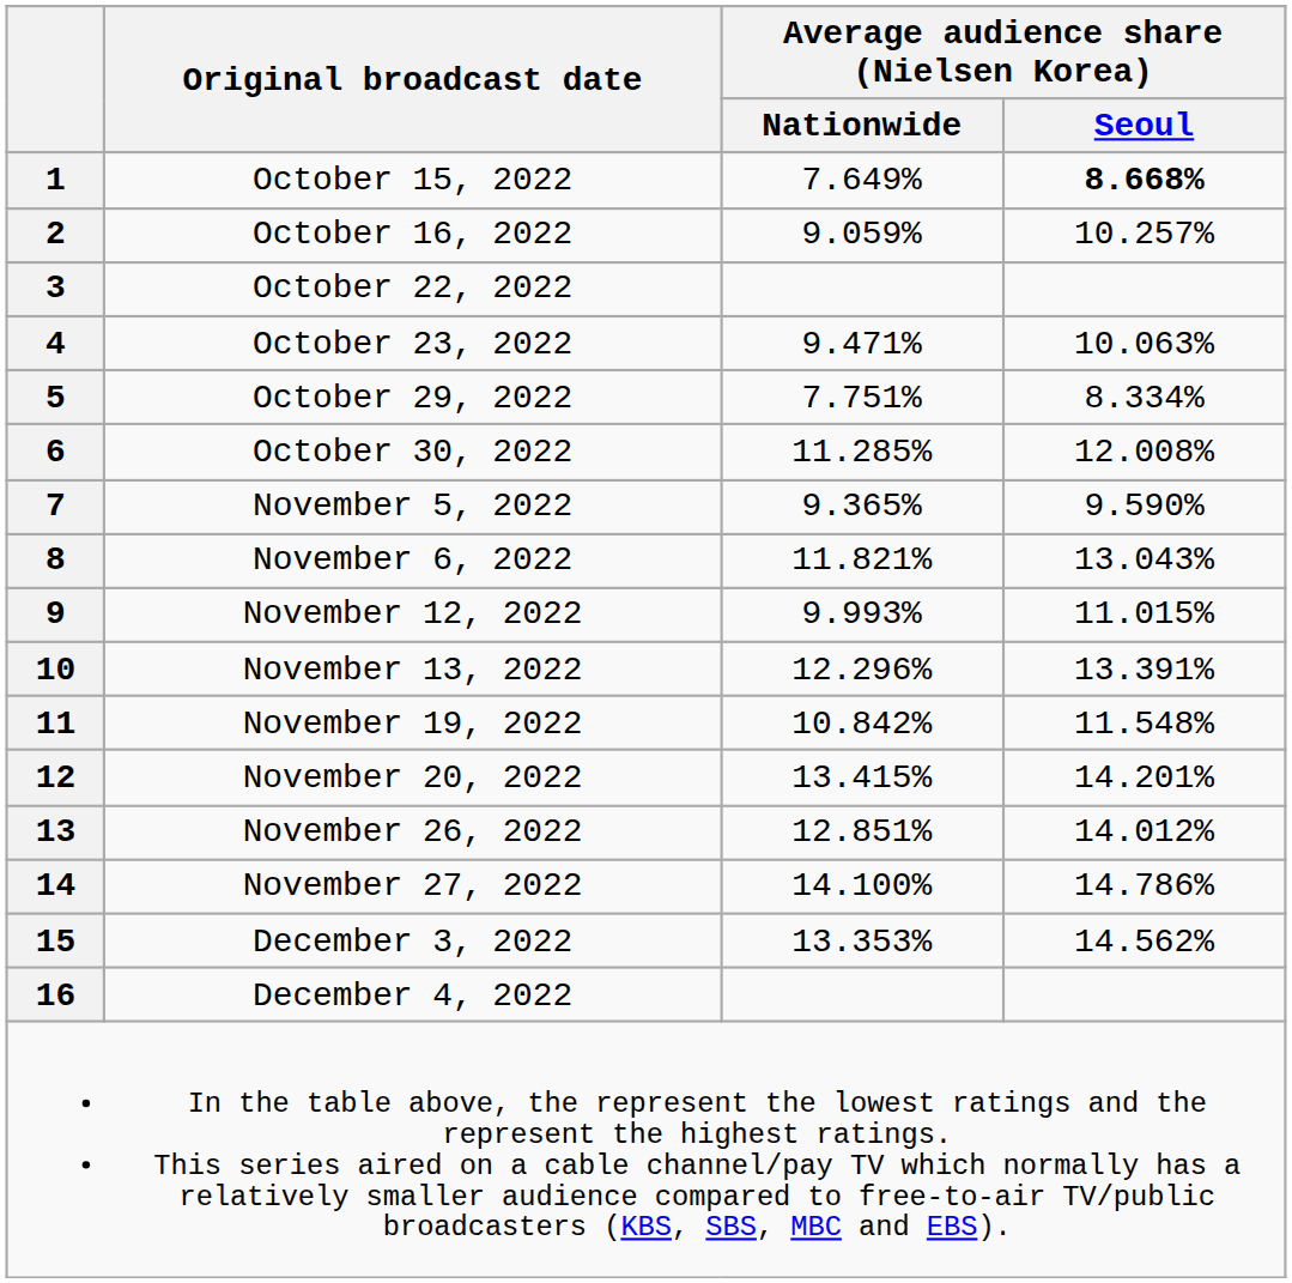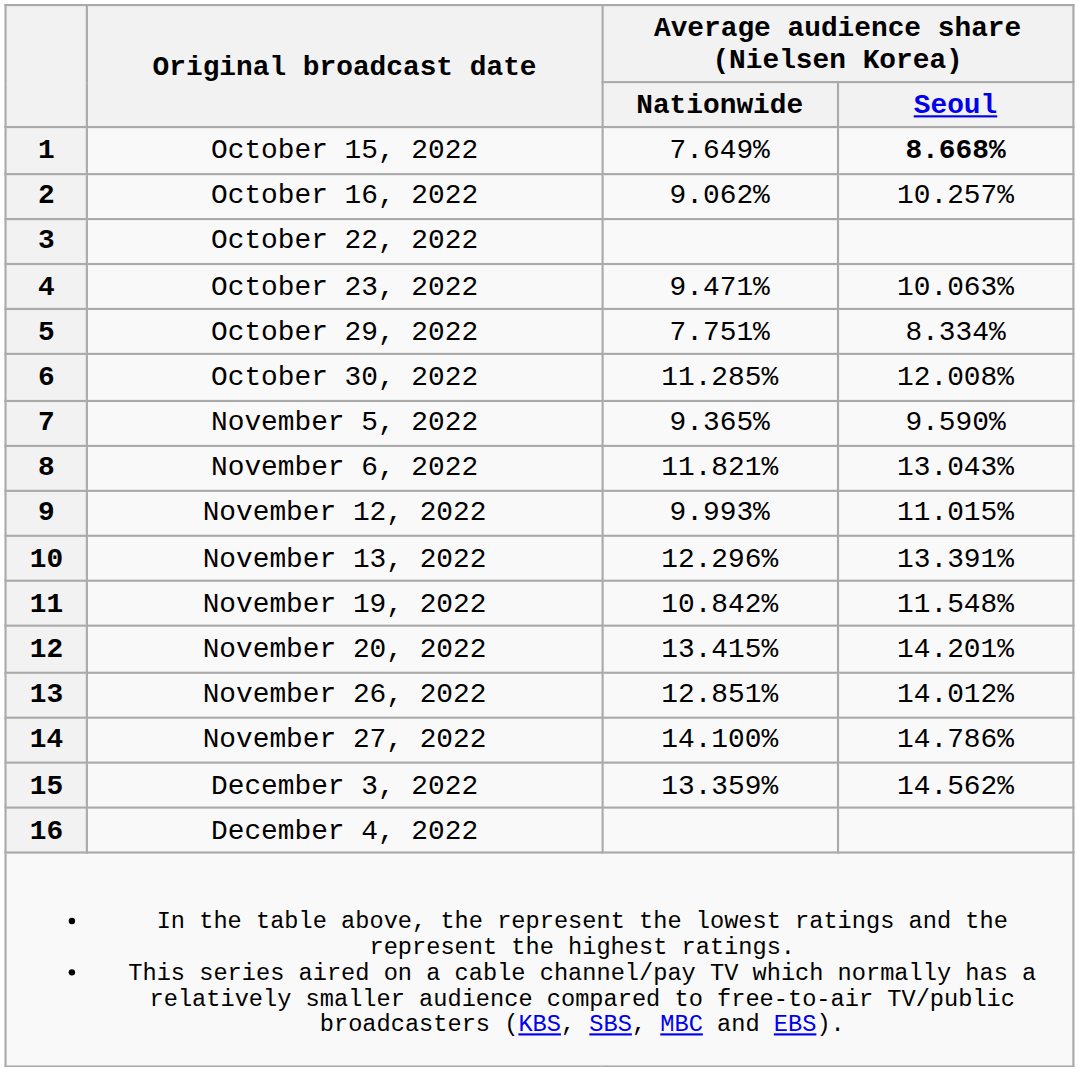2 | Average audience share (Nielsen Korea) / Nationwide: 9.059% -> 9.062%
15 | Average audience share (Nielsen Korea) / Nationwide: 13.353% -> 13.359%
